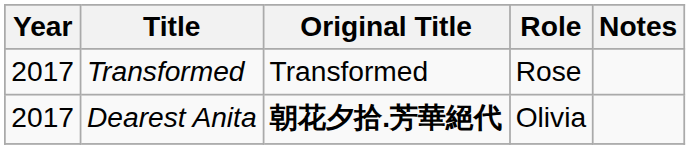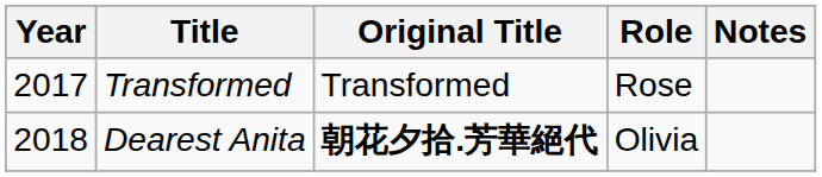Dearest Anita | Year: 2017 -> 2018
